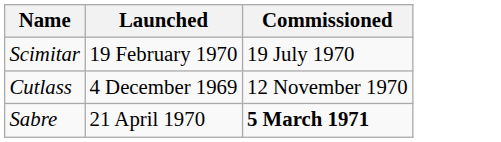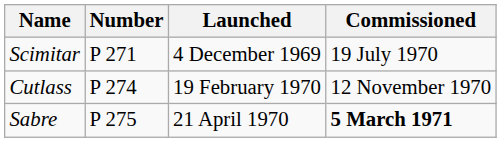+ column: Number | P 271 | P 274 | P 275
Scimitar | Launched: 19 February 1970 -> 4 December 1969
Cutlass | Launched: 4 December 1969 -> 19 February 1970
